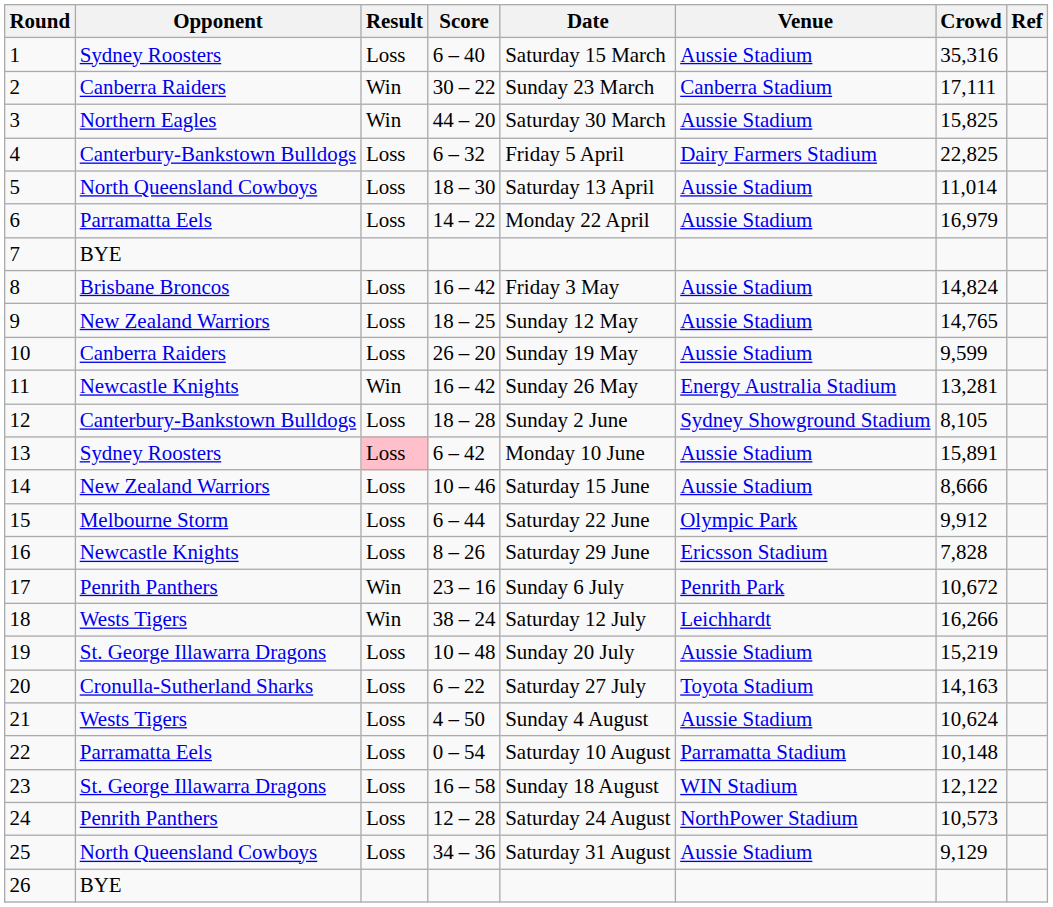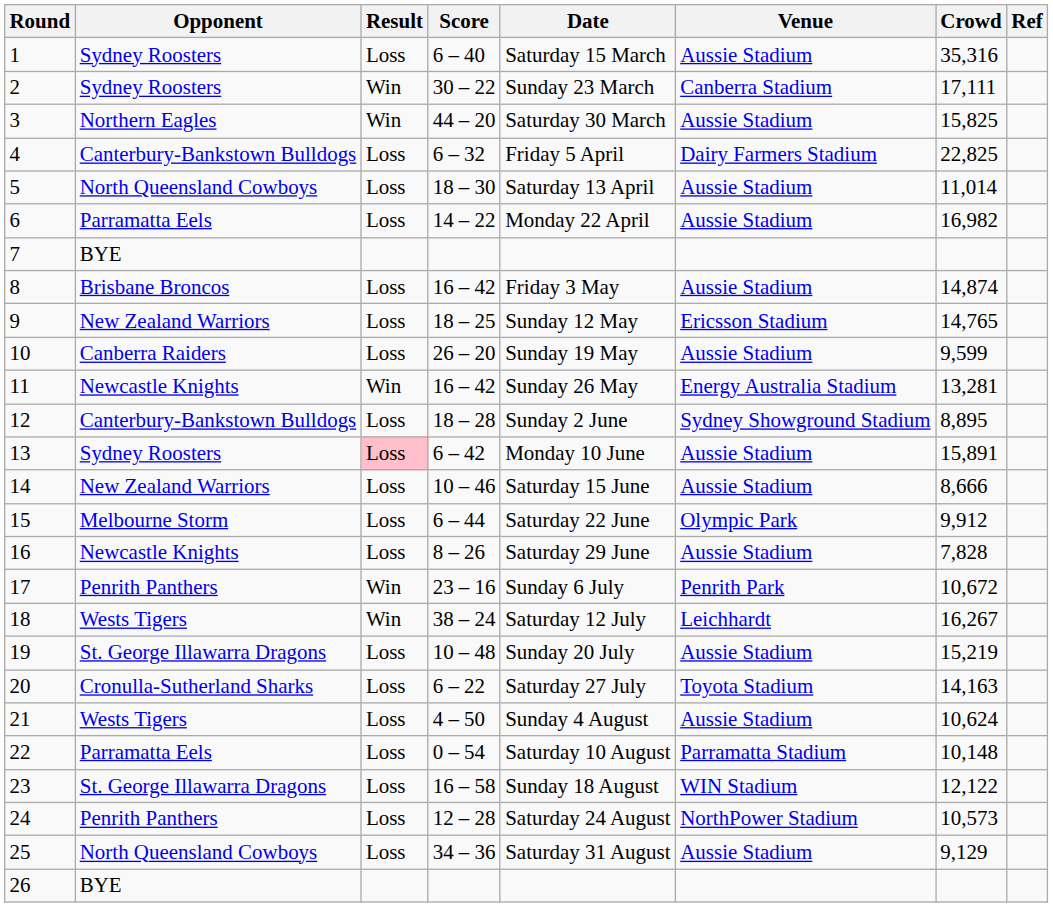2 | Opponent: Canberra Raiders -> Sydney Roosters
6 | Crowd: 16,979 -> 16,982
8 | Crowd: 14,824 -> 14,874
9 | Venue: Aussie Stadium -> Ericsson Stadium
12 | Crowd: 8,105 -> 8,895
16 | Venue: Ericsson Stadium -> Aussie Stadium
18 | Crowd: 16,266 -> 16,267
